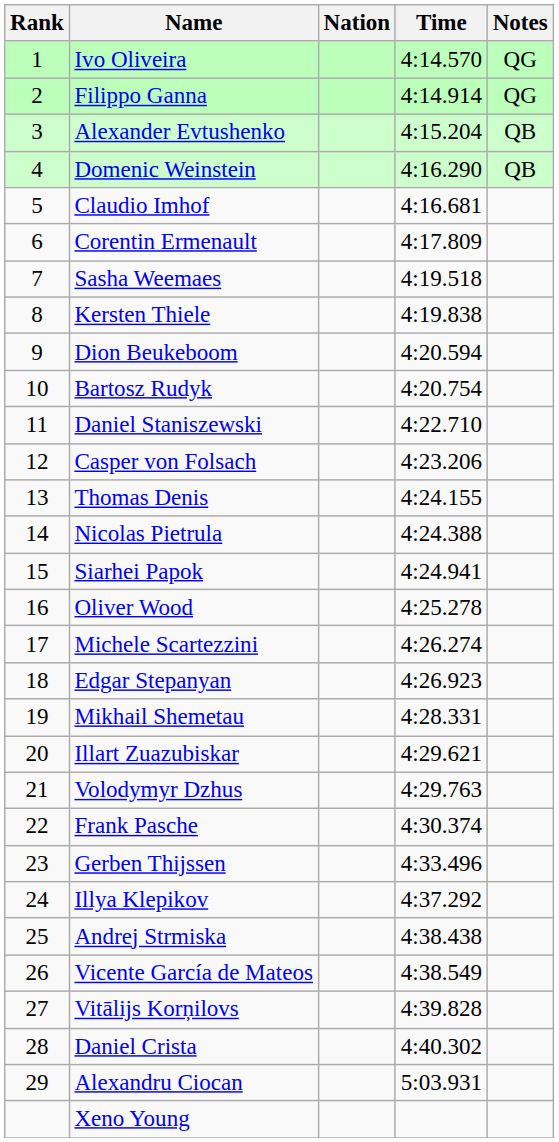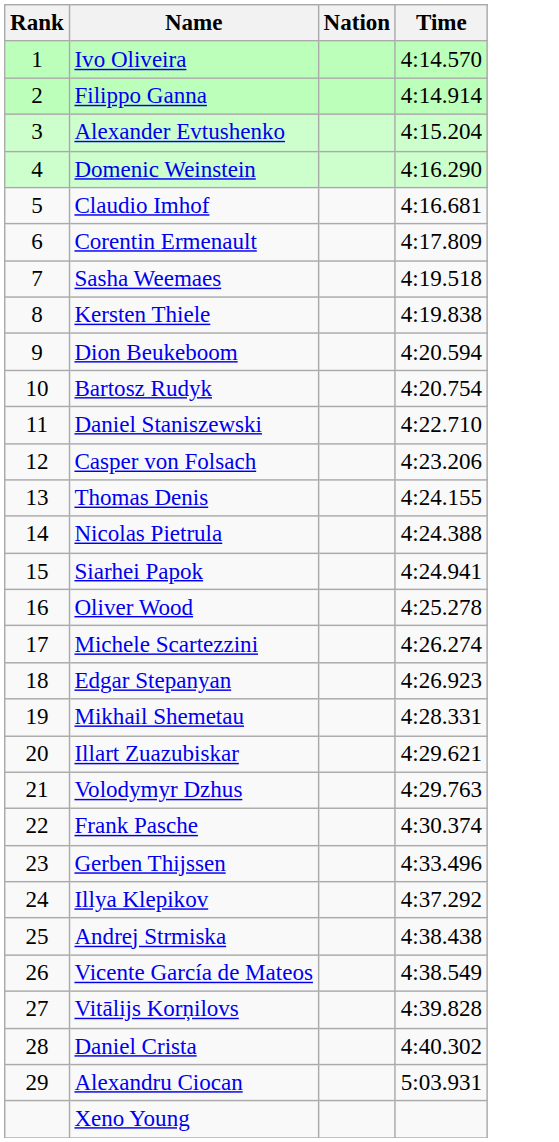- column: Notes | QG | QG | QB | QB
